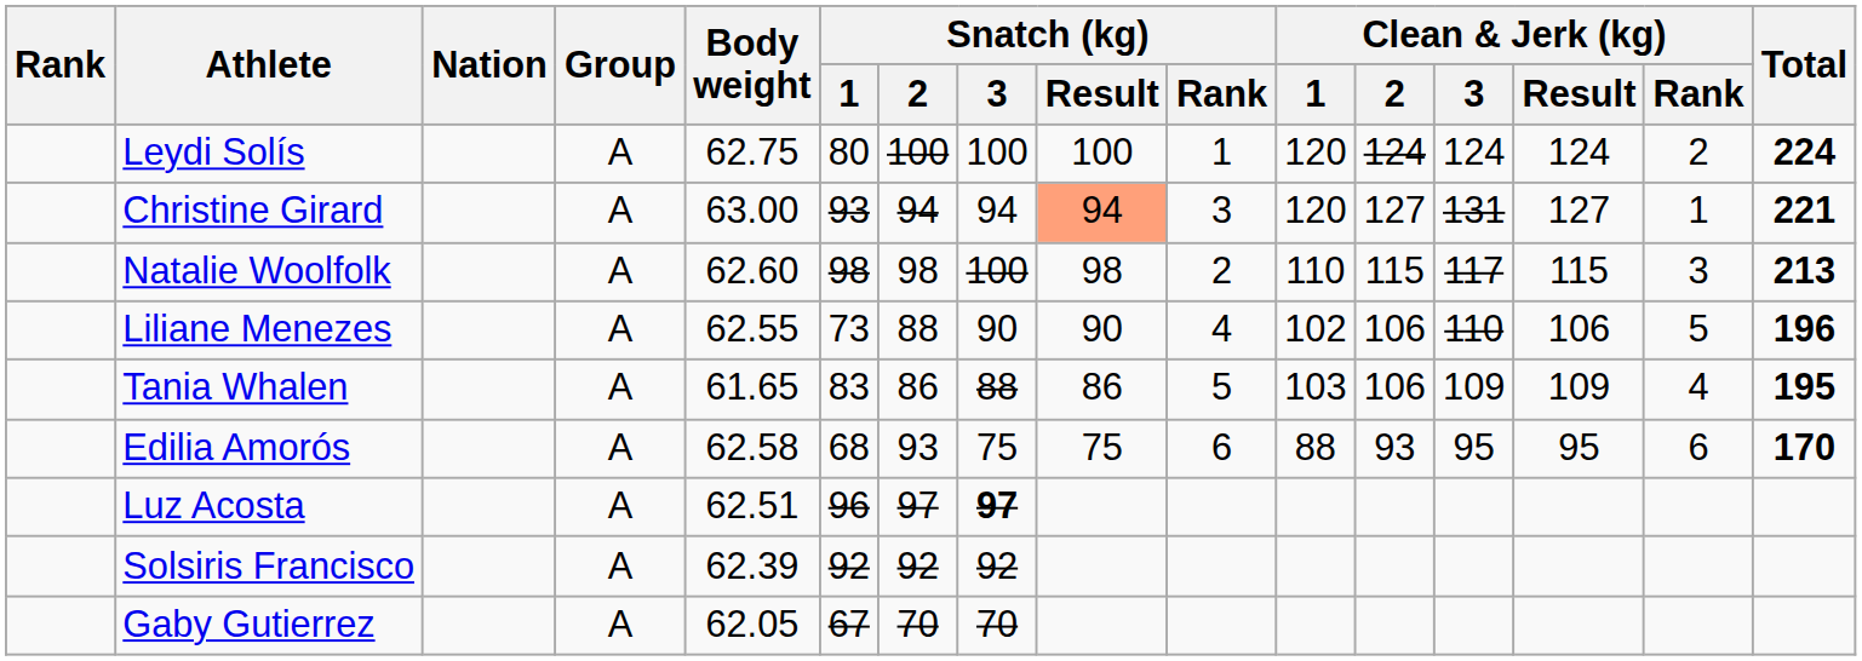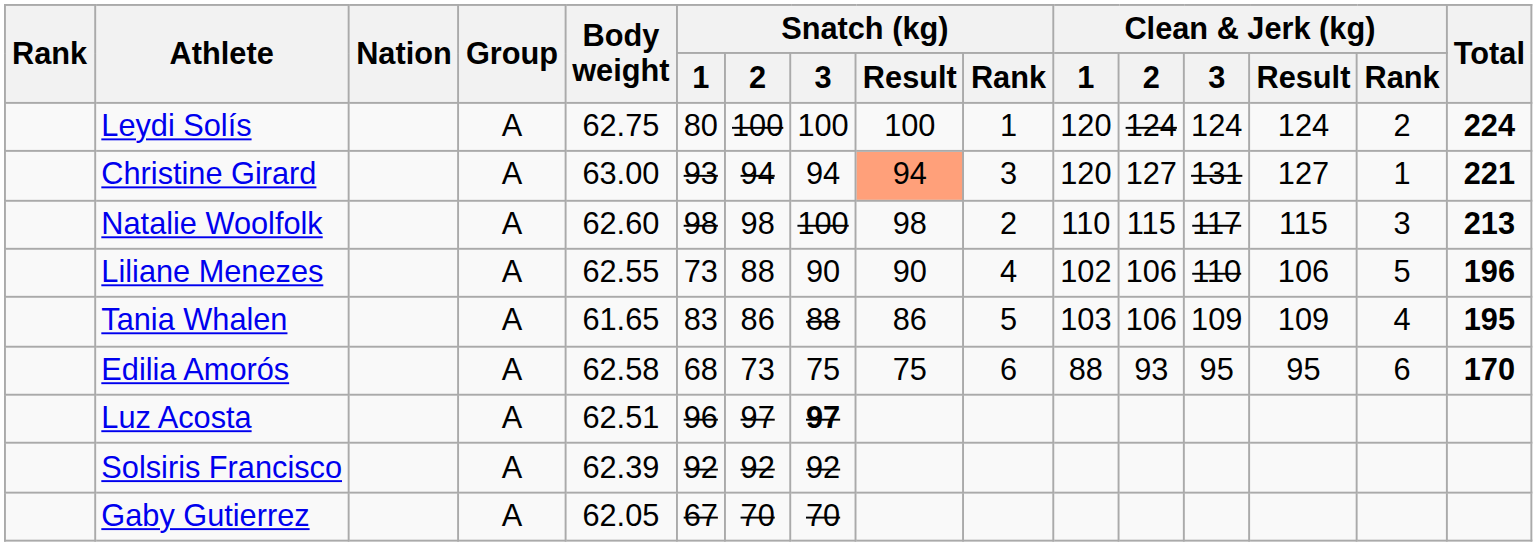Edilia Amorós | Snatch (kg) / 2: 93 -> 73
